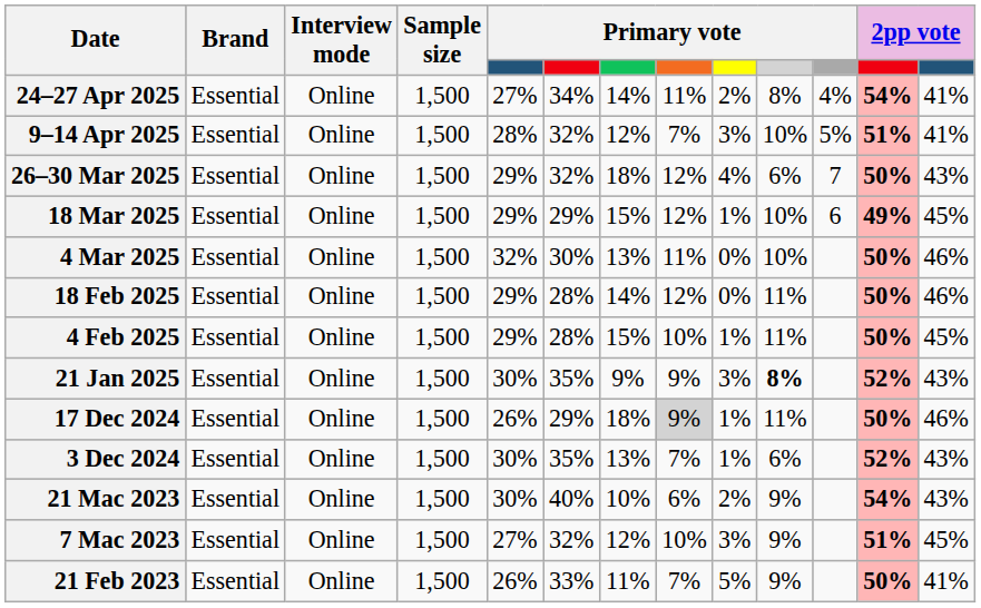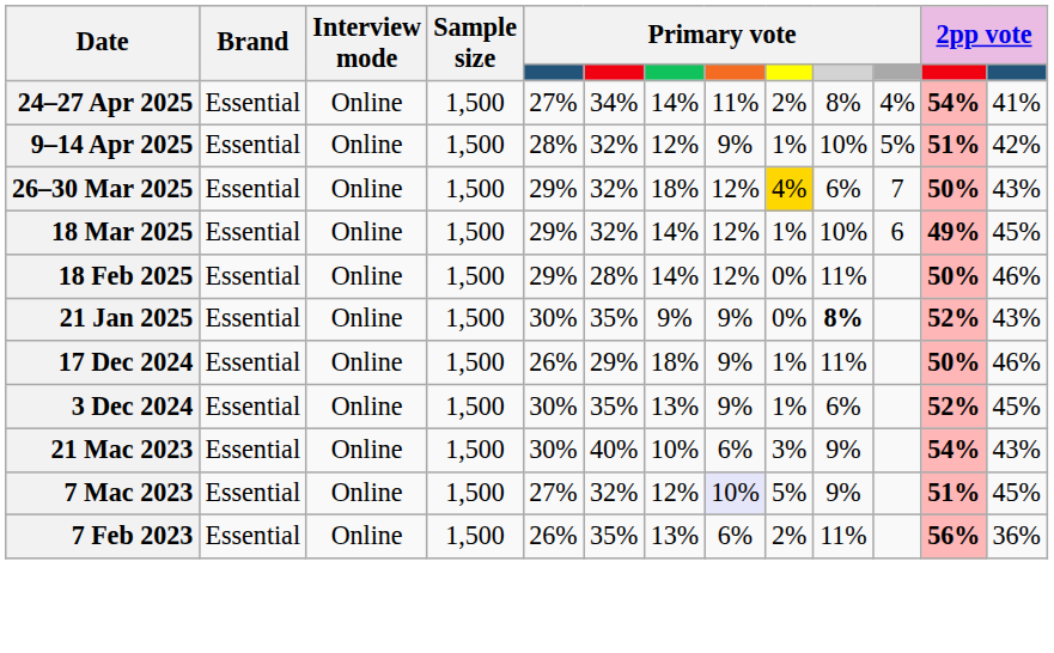9–14 Apr 2025 | column 8: 7% -> 9%
9–14 Apr 2025 | column 9: 3% -> 1%
9–14 Apr 2025 | column 13: 41% -> 42%
26–30 Mar 2025 | column 9: no background -> gold background
18 Mar 2025 | column 6: 29% -> 32%
18 Mar 2025 | column 7: 15% -> 14%
- row: 4 Mar 2025 | Essential | Online | 1,500 | 32% | 30% | 13% | 11% | 0% | 10% | 50% | 46%
- row: 4 Feb 2025 | Essential | Online | 1,500 | 29% | 28% | 15% | 10% | 1% | 11% | 50% | 45%
21 Jan 2025 | column 9: 3% -> 0%
17 Dec 2024 | column 8: lightgrey background -> no background
3 Dec 2024 | column 8: 7% -> 9%
3 Dec 2024 | column 13: 43% -> 45%
21 Mac 2023 | column 9: 2% -> 3%
7 Mac 2023 | column 8: no background -> lavender background
7 Mac 2023 | column 9: 3% -> 5%
- row: 21 Feb 2023 | Essential | Online | 1,500 | 26% | 33% | 11% | 7% | 5% | 9% | 50% | 41%
+ row: 7 Feb 2023 | Essential | Online | 1,500 | 26% | 35% | 13% | 6% | 2% | 11% | 56% | 36%
